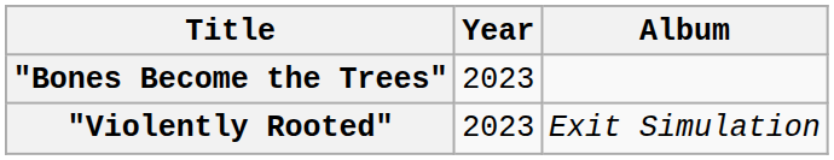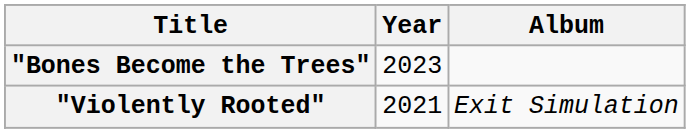"Violently Rooted" | Year: 2023 -> 2021
